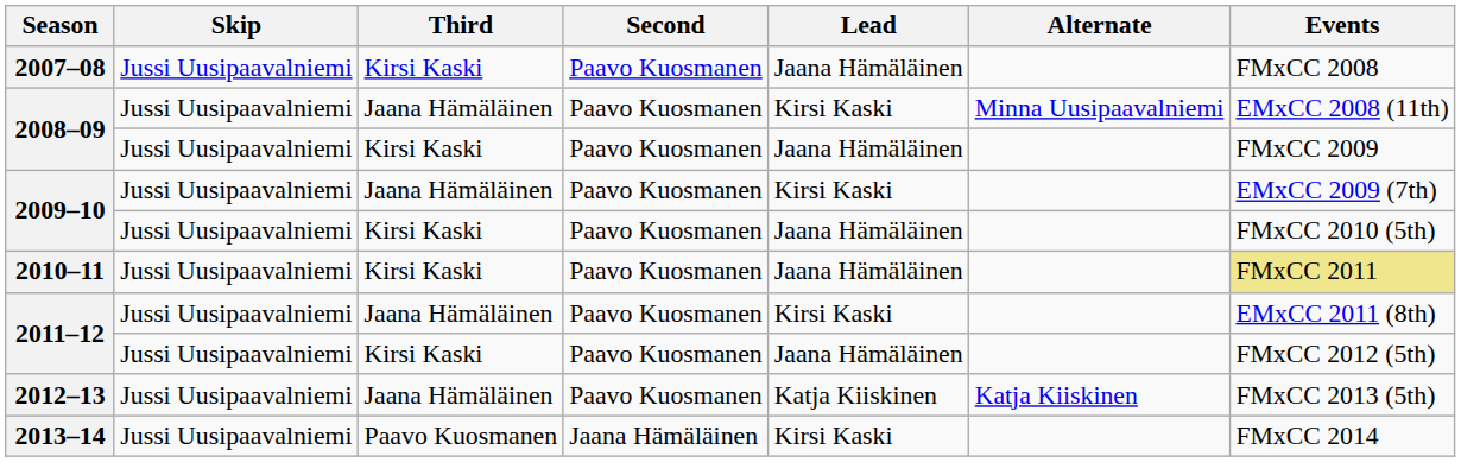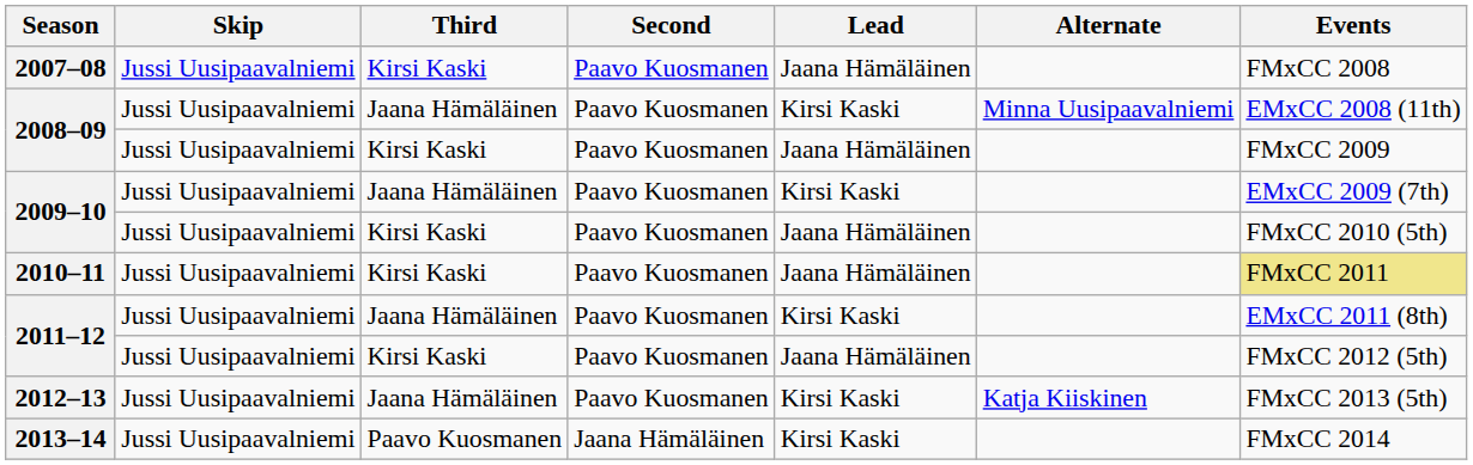2012–13 | Lead: Katja Kiiskinen -> Kirsi Kaski
